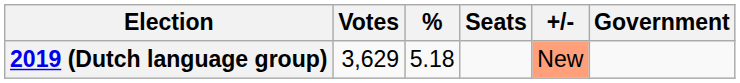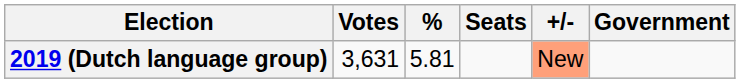2019 (Dutch language group) | Votes: 3,629 -> 3,631
2019 (Dutch language group) | %: 5.18 -> 5.81
